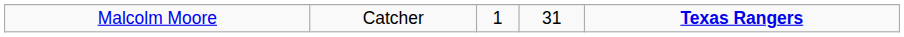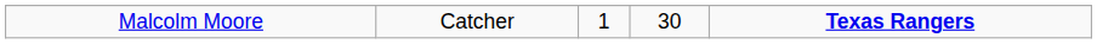Malcolm Moore | column 4: 31 -> 30
